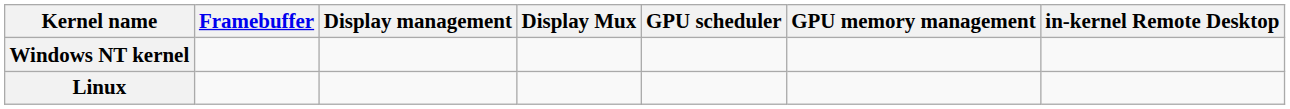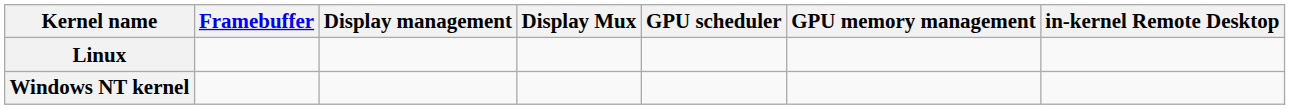rows swapped: Linux <-> Windows NT kernel
